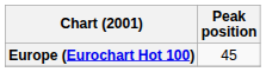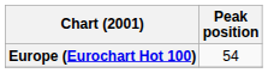Europe (Eurochart Hot 100) | Peak position: 45 -> 54
